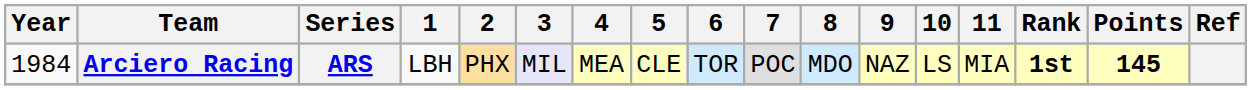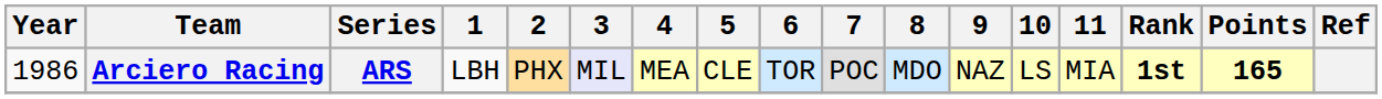Arciero Racing | Year: 1984 -> 1986
Arciero Racing | Points: 145 -> 165
